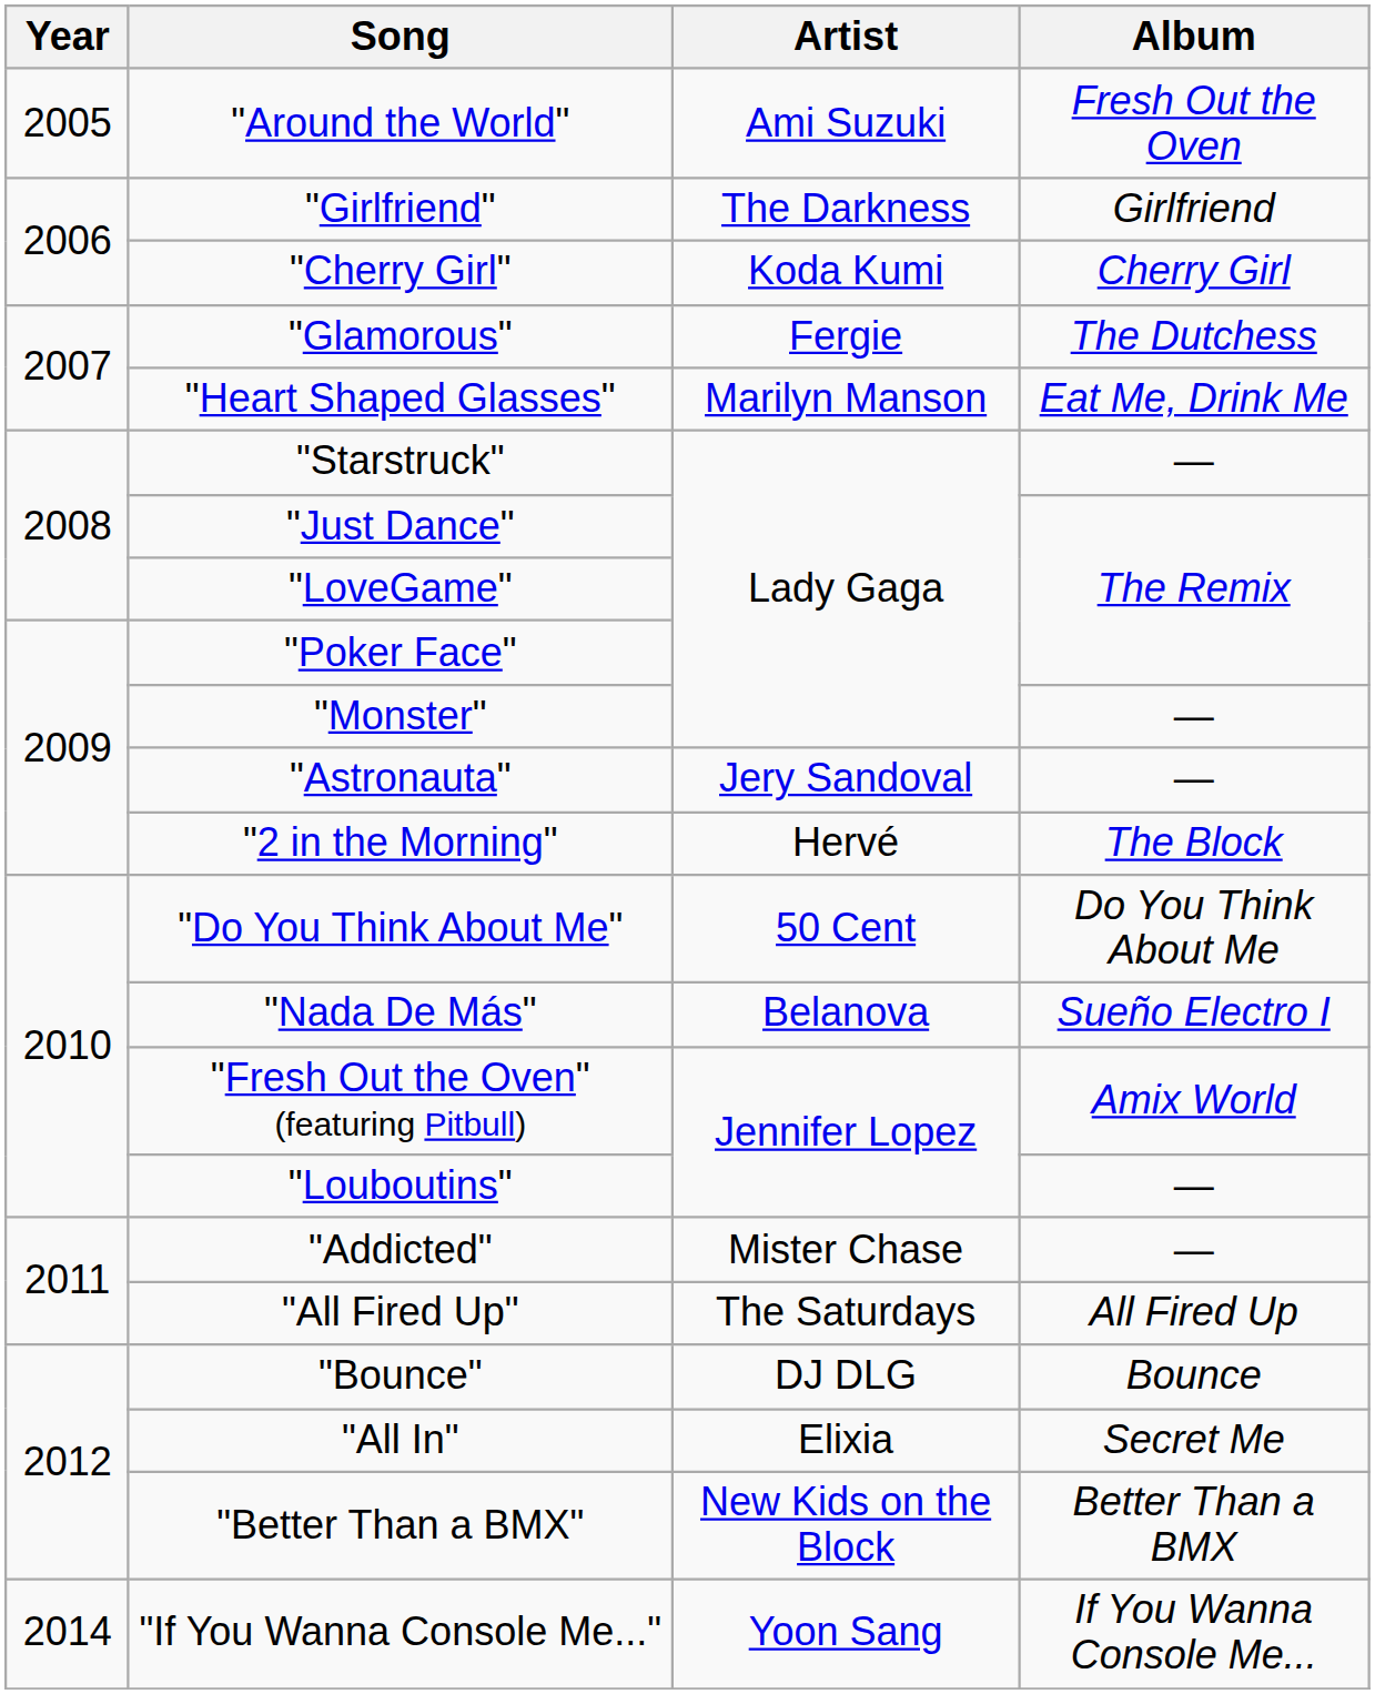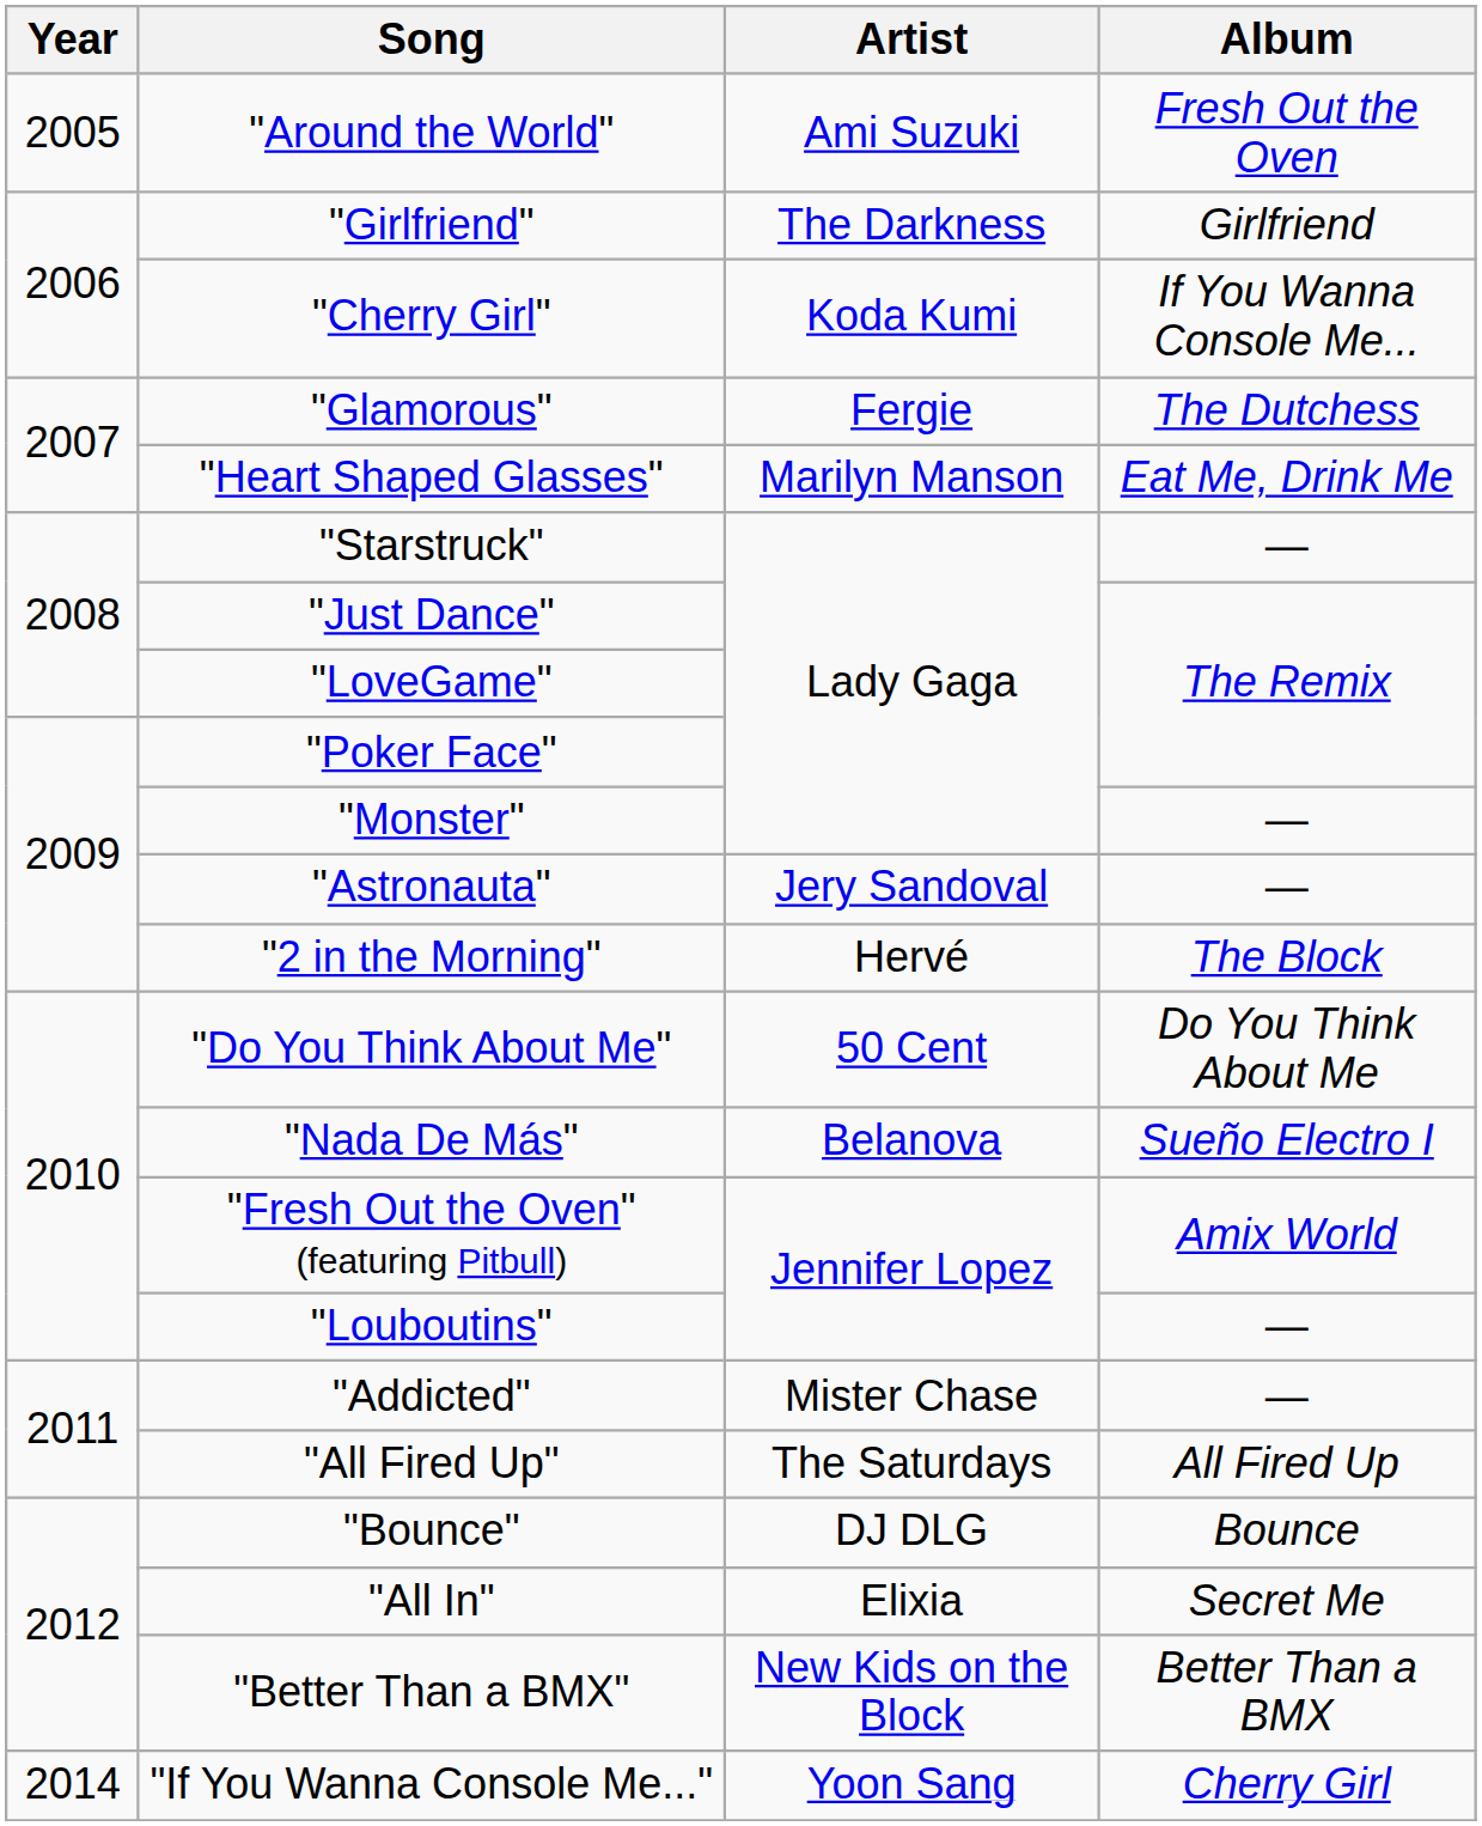"Cherry Girl" | Album: Cherry Girl -> If You Wanna Console Me...
"If You Wanna Console Me..." | Album: If You Wanna Console Me... -> Cherry Girl
